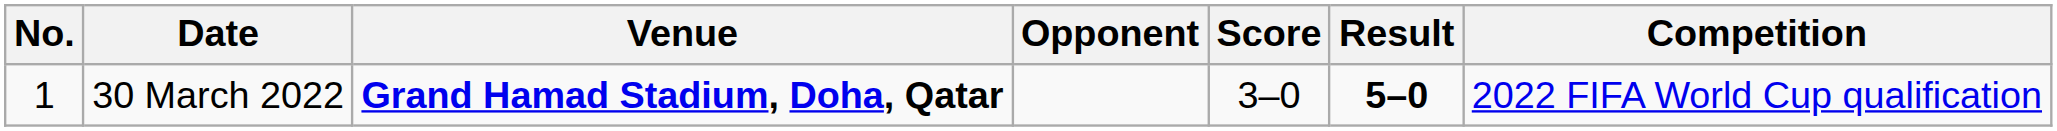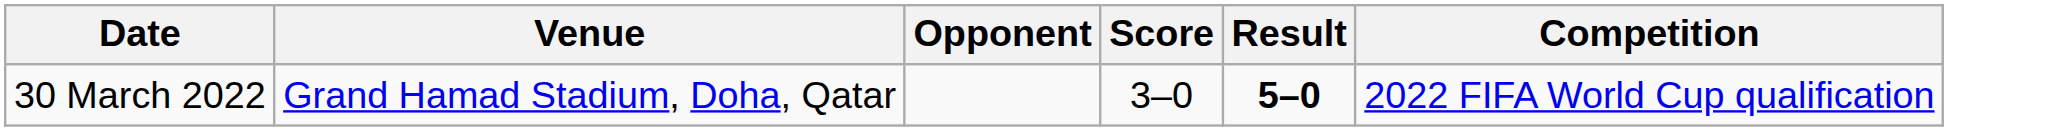- column: No. | 1
30 March 2022 | Venue: bold -> normal
